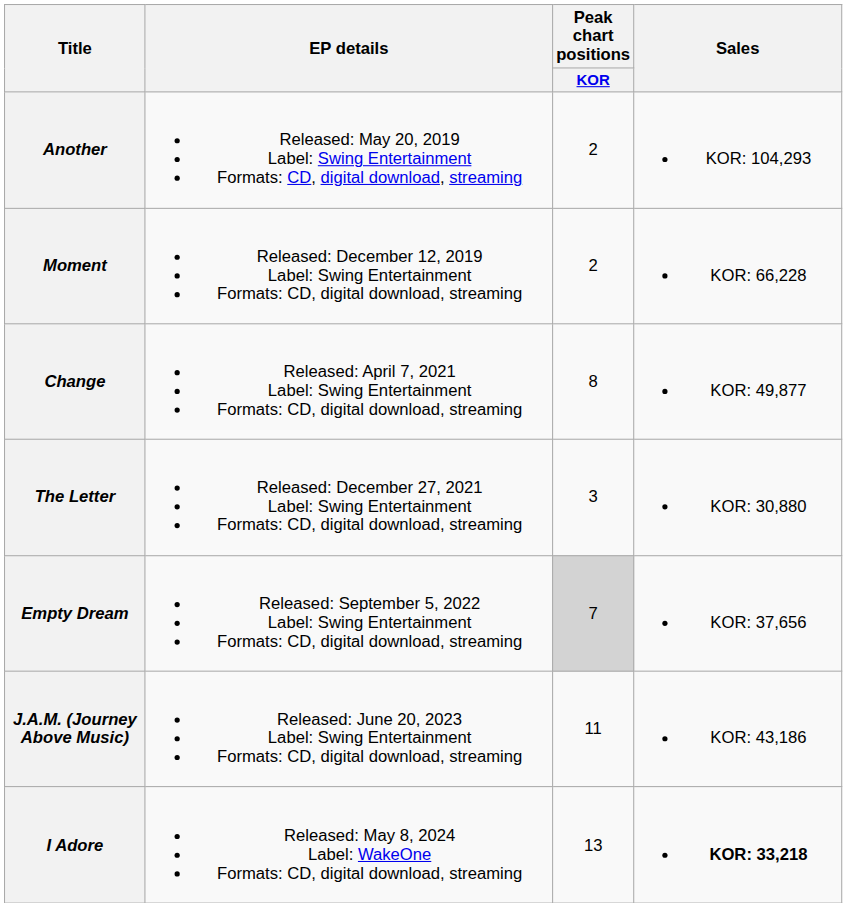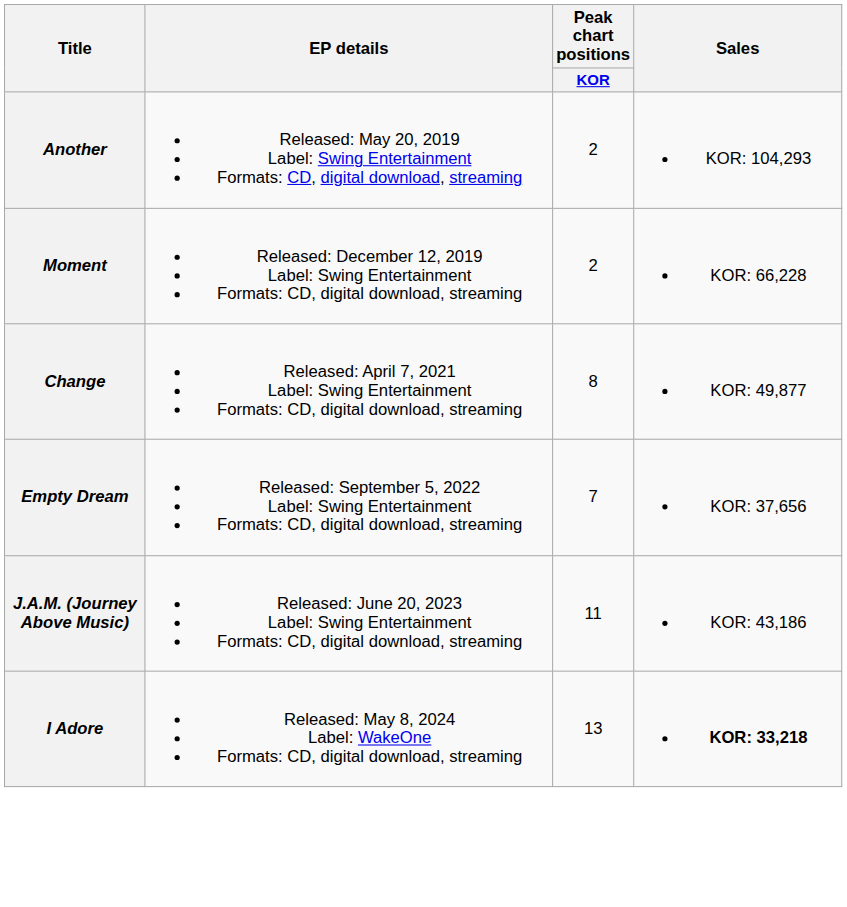- row: The Letter | Released: December 27, 2021 Label: Swing Entertainment Formats: CD, digital download, streaming | 3 | KOR: 30,880
Empty Dream | Peak chart positions / KOR: lightgrey background -> no background
